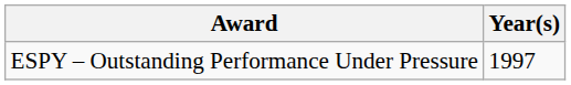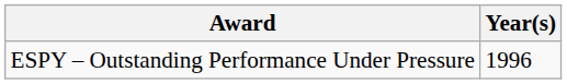ESPY – Outstanding Performance Under Pressure | Year(s): 1997 -> 1996
